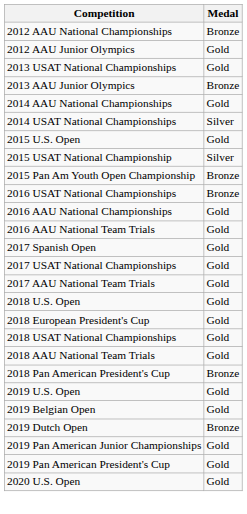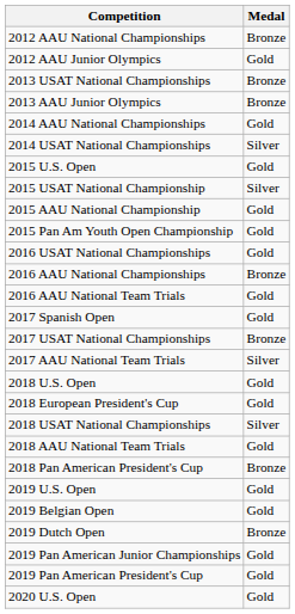2013 USAT National Championships | Medal: Gold -> Bronze
+ row: 2015 AAU National Championship | Gold
2015 Pan Am Youth Open Championship | Medal: Bronze -> Gold
2016 USAT National Championships | Medal: Bronze -> Gold
2016 AAU National Championships | Medal: Gold -> Bronze
2017 USAT National Championships | Medal: Gold -> Bronze
2017 AAU National Team Trials | Medal: Gold -> Silver
2018 USAT National Championships | Medal: Gold -> Silver
